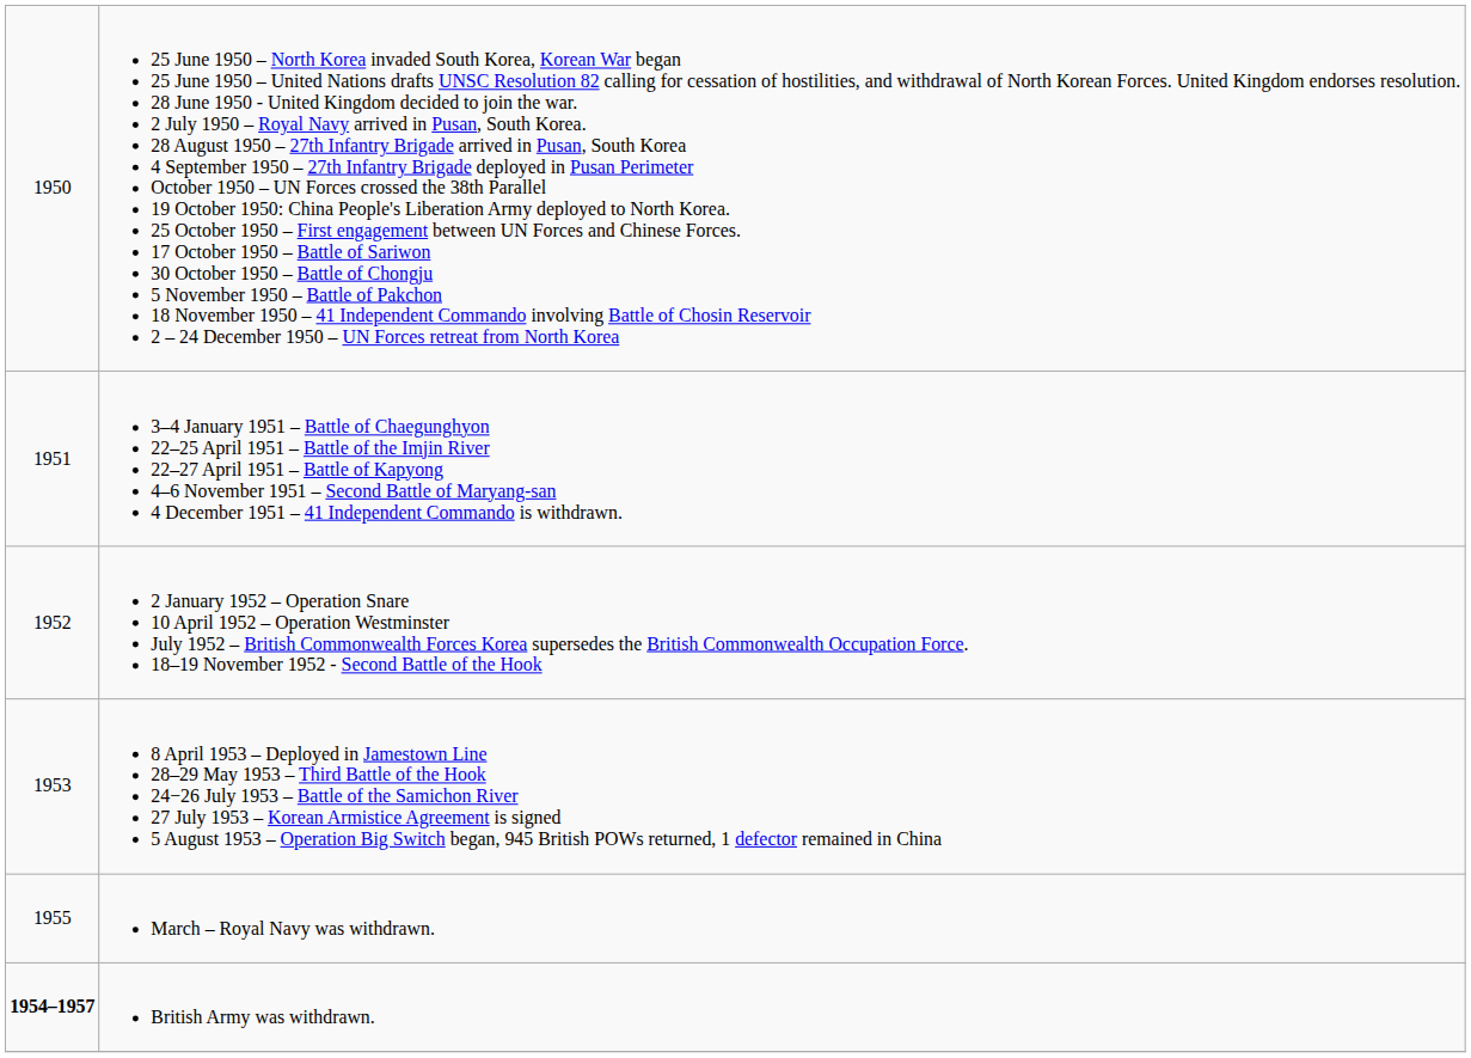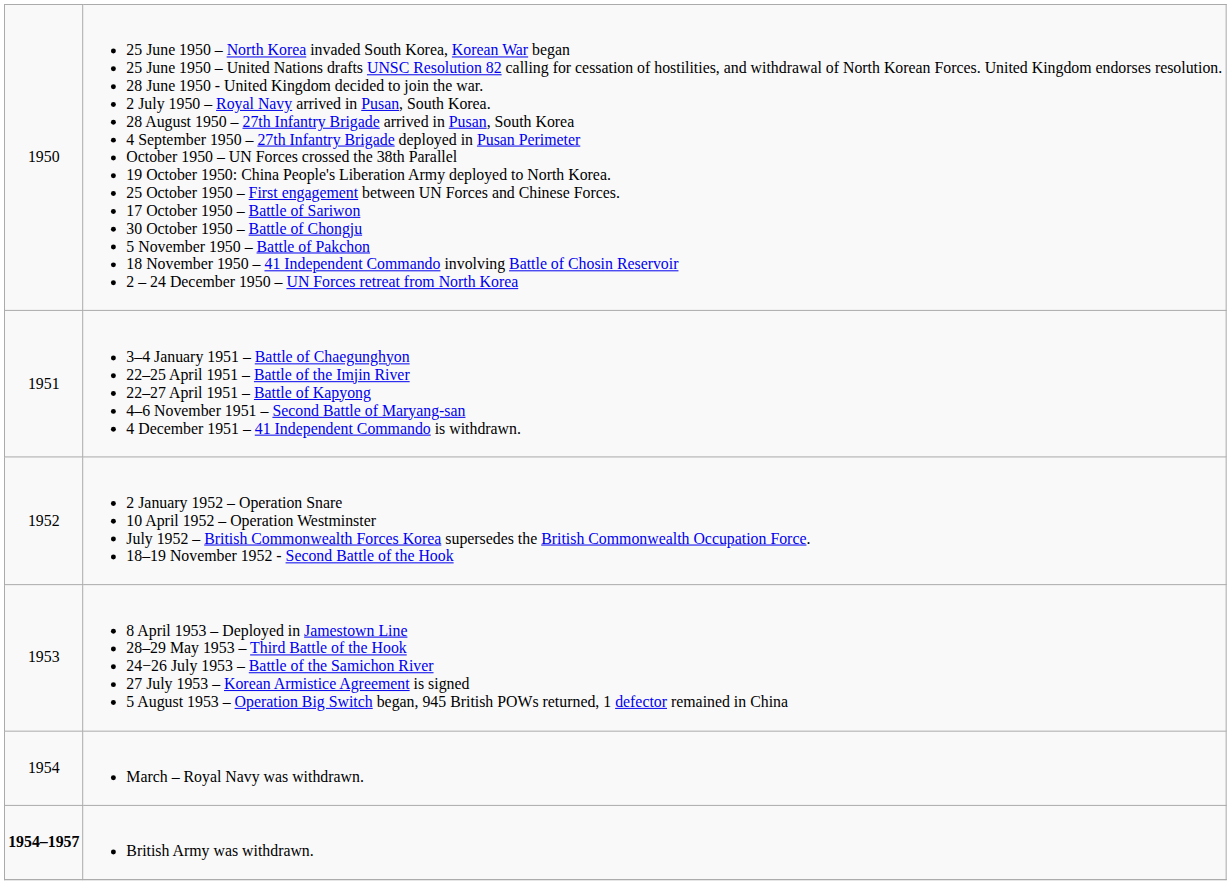March – Royal Navy was withdrawn. | column 1: 1955 -> 1954
